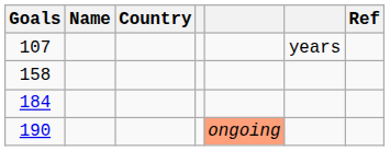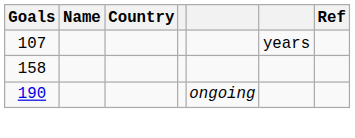- row: 184
190 | column 5: lightsalmon background -> no background
